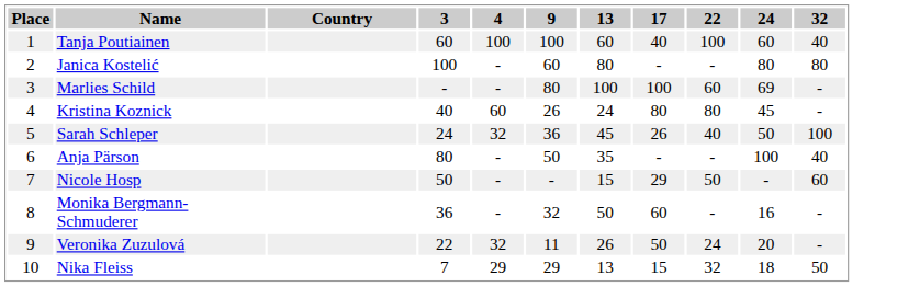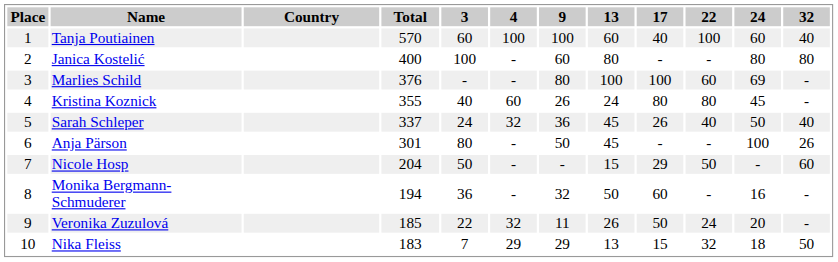+ column: Total | 570 | 400 | 376 | 355 | 337 | 301 | 204 | 194 | 185 | 183
Sarah Schleper | 32: 100 -> 40
Anja Pärson | 13: 35 -> 45
Anja Pärson | 32: 40 -> 26
